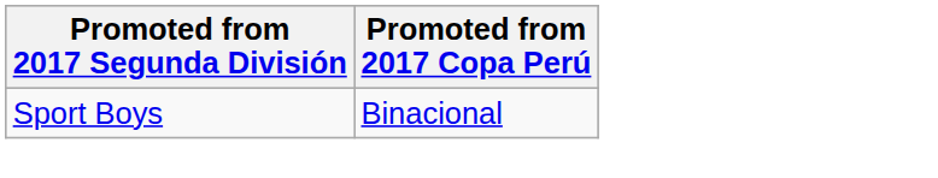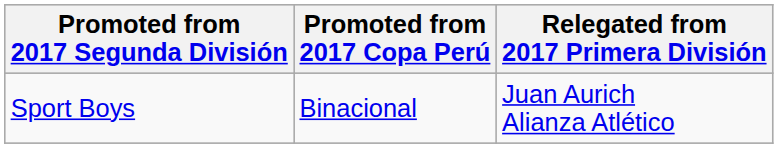+ column: Relegated from 2017 Primera División | Juan Aurich Alianza Atlético
